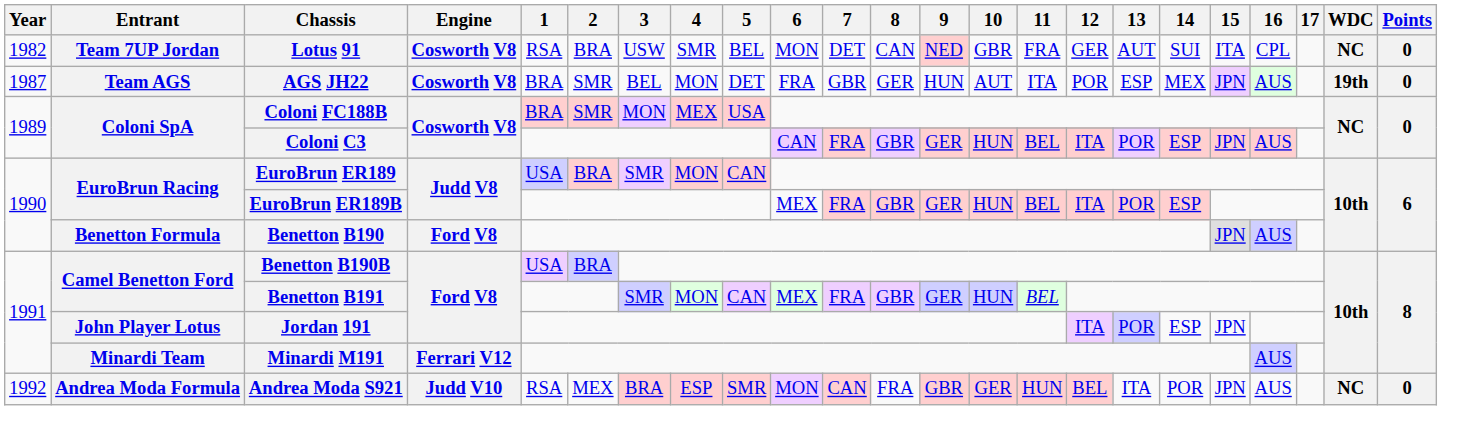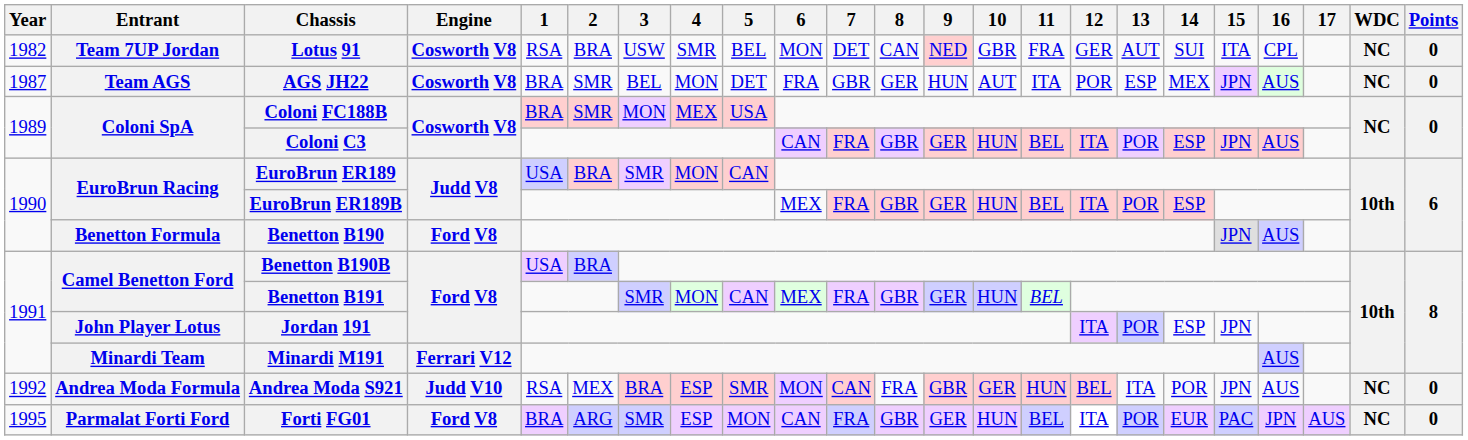AGS JH22 | WDC: 19th -> NC
+ row: 1995 | Parmalat Forti Ford | Forti FG01 | Ford V8 | BRA | ARG | SMR | ESP | MON | CAN | FRA | GBR | GER | HUN | BEL | ITA | POR | EUR | PAC | JPN | AUS | NC | 0
